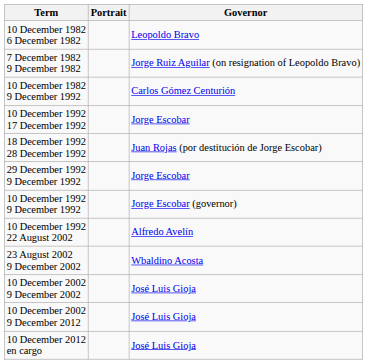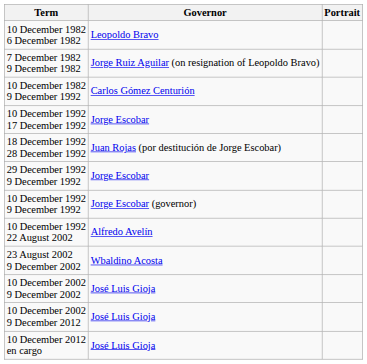columns swapped: Governor <-> Portrait
